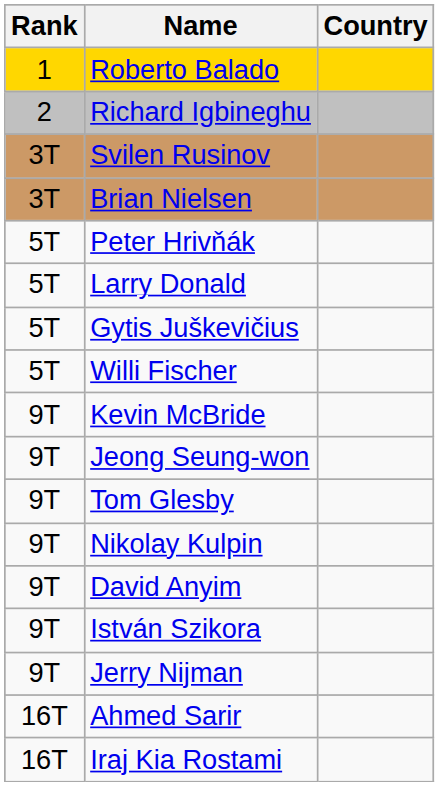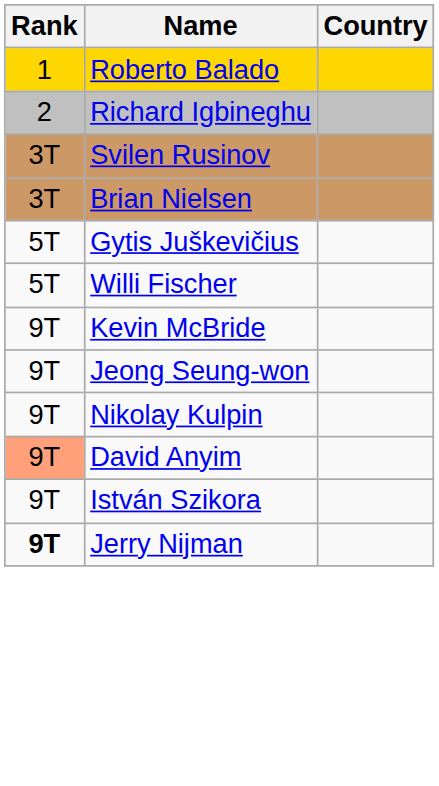- row: 5T | Peter Hrivňák
- row: 5T | Larry Donald
- row: 9T | Tom Glesby
David Anyim | Rank: no background -> lightsalmon background
Jerry Nijman | Rank: normal -> bold
- row: 16T | Ahmed Sarir
- row: 16T | Iraj Kia Rostami
